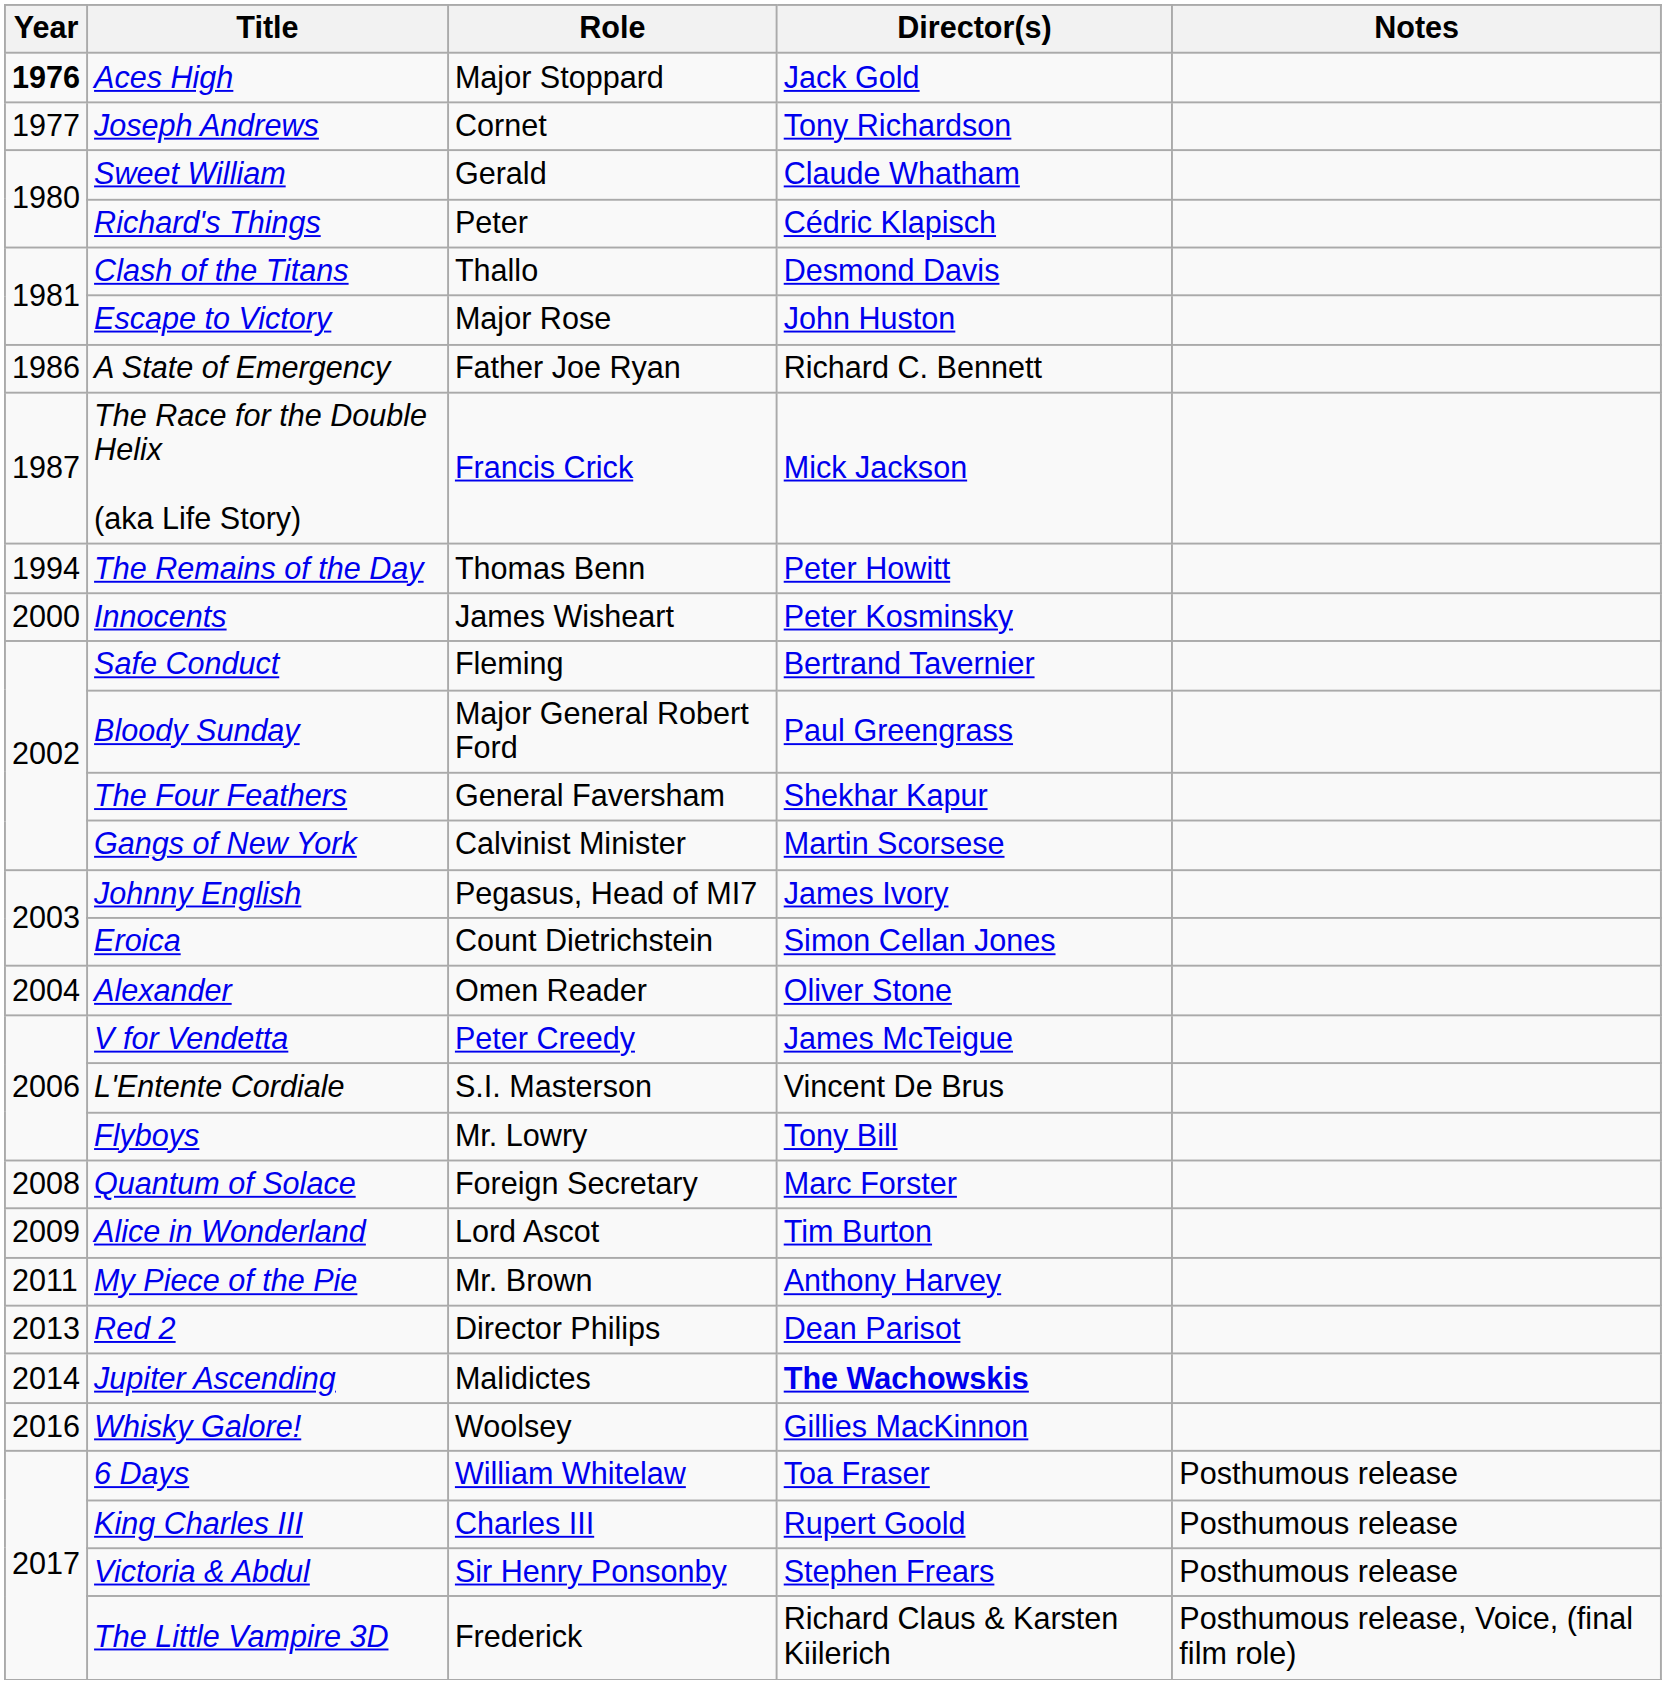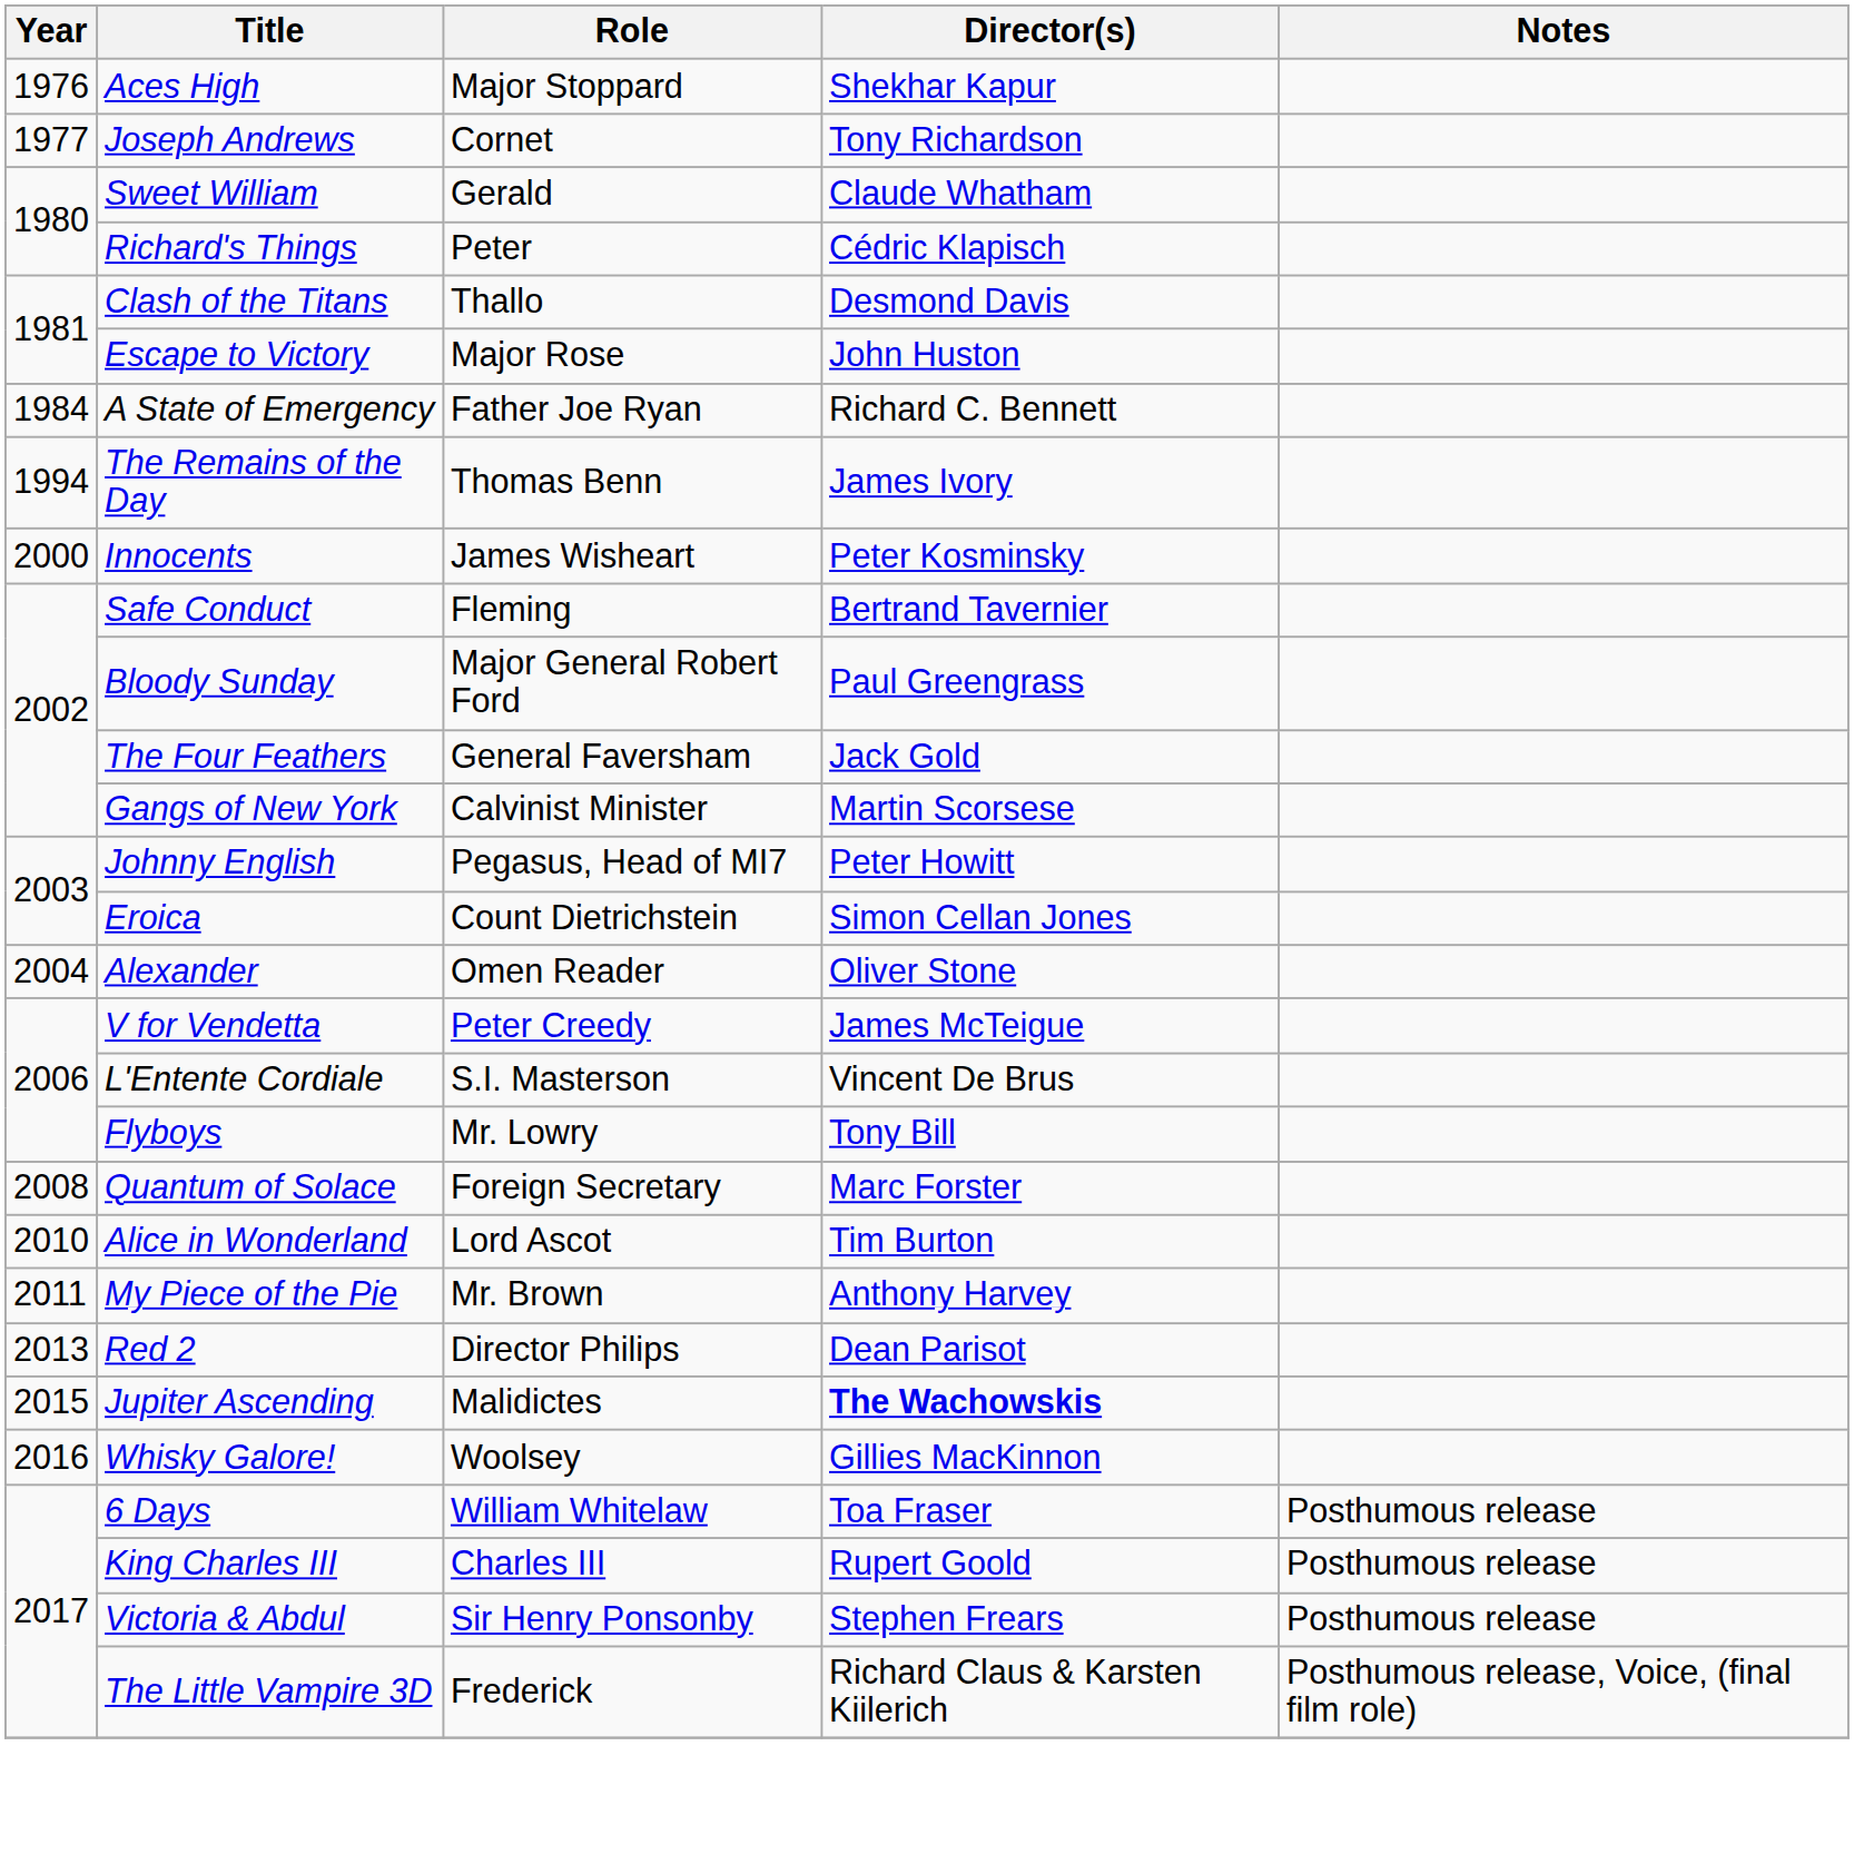Aces High | Year: bold -> normal
Aces High | Director(s): Jack Gold -> Shekhar Kapur
A State of Emergency | Year: 1986 -> 1984
- row: 1987 | The Race for the Double Helix (aka Life Story) | Francis Crick | Mick Jackson
The Remains of the Day | Director(s): Peter Howitt -> James Ivory
The Four Feathers | Director(s): Shekhar Kapur -> Jack Gold
Johnny English | Director(s): James Ivory -> Peter Howitt
Alice in Wonderland | Year: 2009 -> 2010
Jupiter Ascending | Year: 2014 -> 2015
